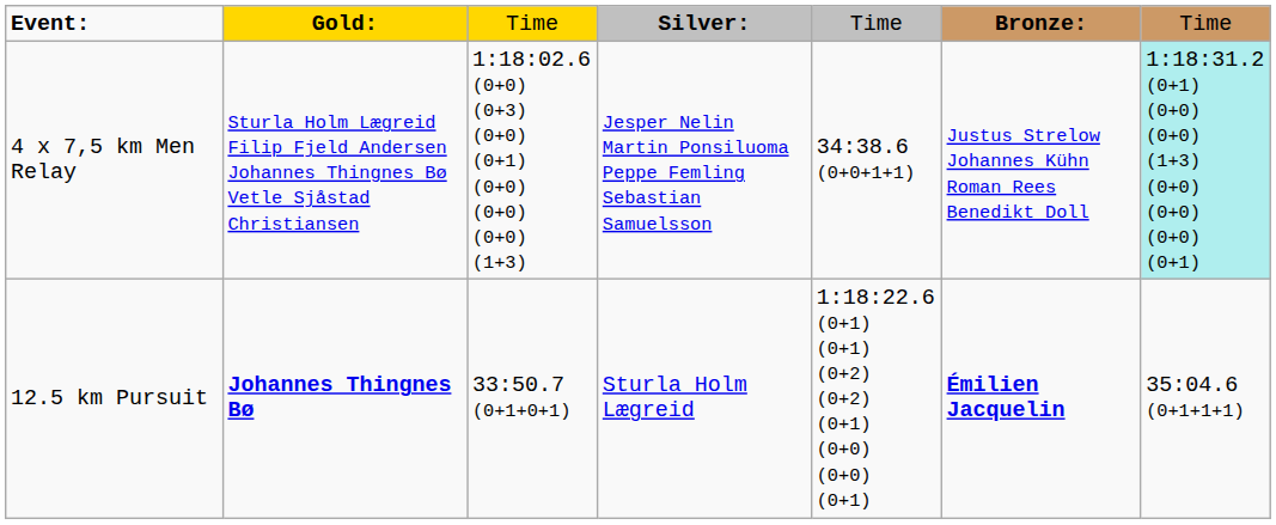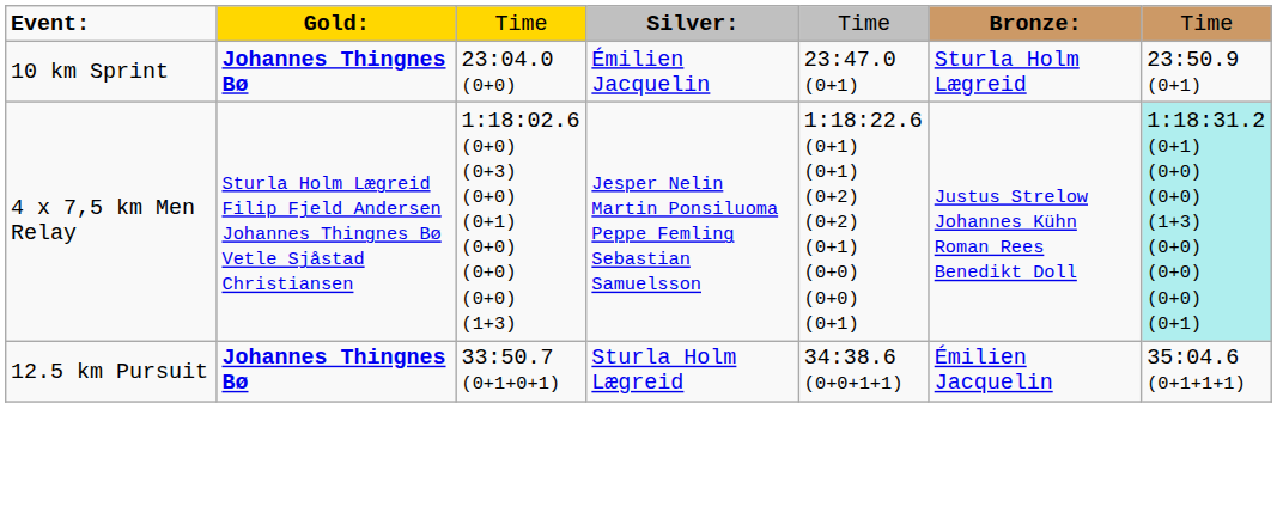+ row: 10 km Sprint | Johannes Thingnes Bø | 23:04.0 (0+0) | Émilien Jacquelin | 23:47.0 (0+1) | Sturla Holm Lægreid | 23:50.9 (0+1)
4 x 7,5 km Men Relay | column 5: 34:38.6 (0+0+1+1) -> 1:18:22.6 (0+1) (0+1) (0+2) (0+2) (0+1) (0+0) (0+0) (0+1)
12.5 km Pursuit | column 5: 1:18:22.6 (0+1) (0+1) (0+2) (0+2) (0+1) (0+0) (0+0) (0+1) -> 34:38.6 (0+0+1+1)
12.5 km Pursuit | column 6: bold -> normal
